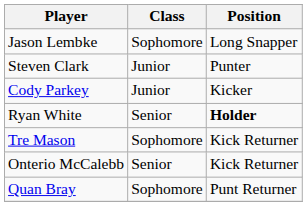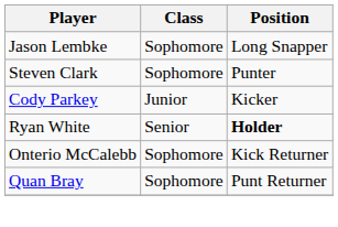Steven Clark | Class: Junior -> Sophomore
- row: Tre Mason | Sophomore | Kick Returner
Onterio McCalebb | Class: Senior -> Sophomore
